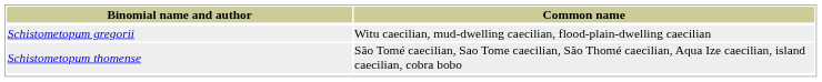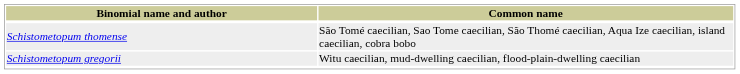rows swapped: Schistometopum gregorii <-> Schistometopum thomense
